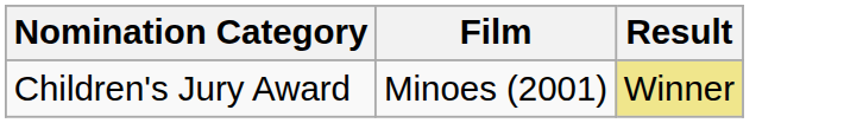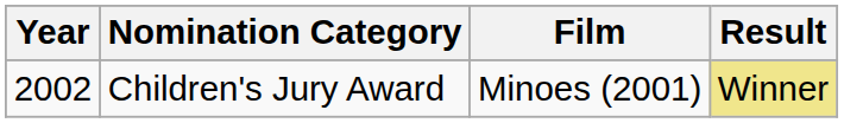+ column: Year | 2002
